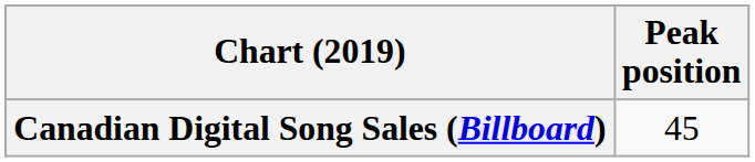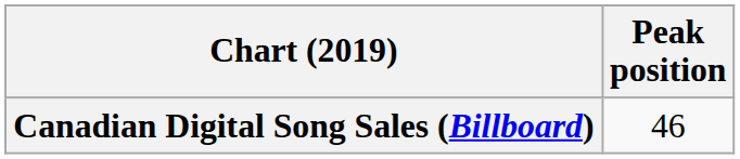Canadian Digital Song Sales (Billboard) | Peak position: 45 -> 46
